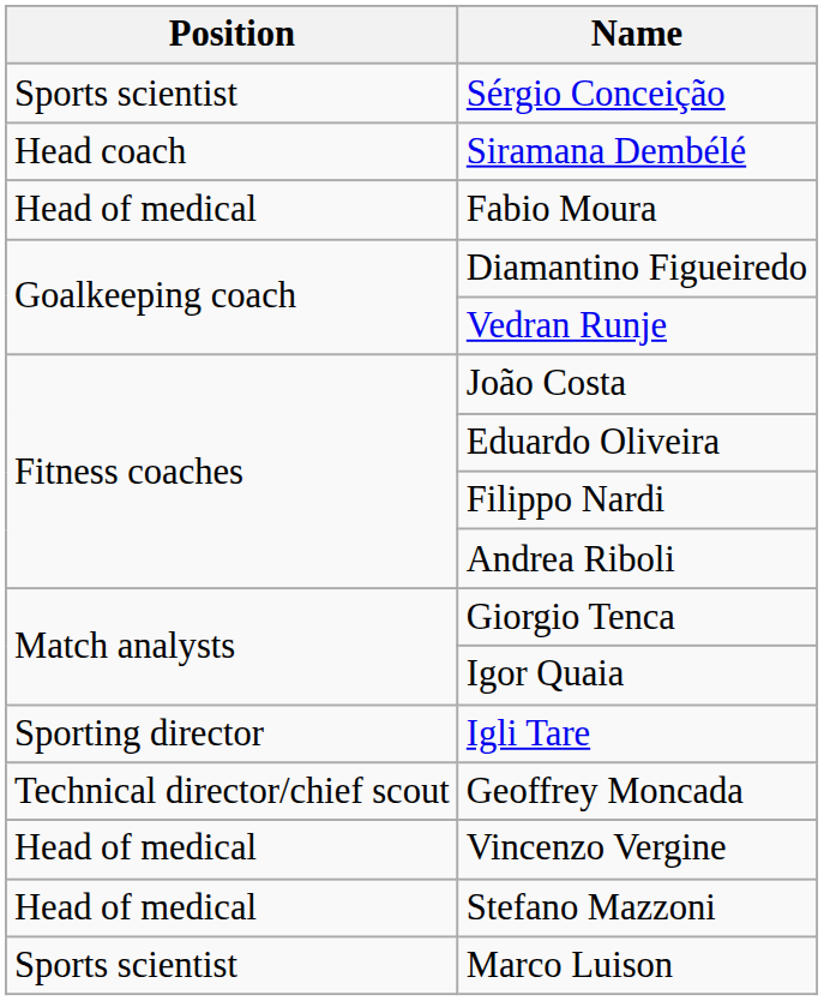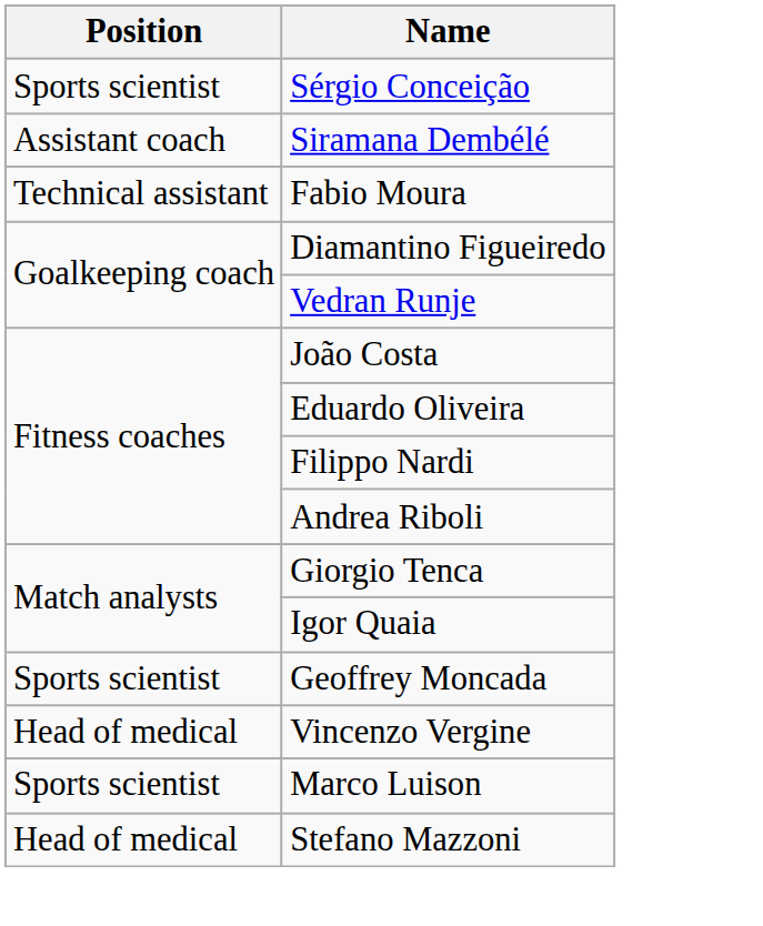Siramana Dembélé | Position: Head coach -> Assistant coach
Fabio Moura | Position: Head of medical -> Technical assistant
- row: Sporting director | Igli Tare
Geoffrey Moncada | Position: Technical director/chief scout -> Sports scientist
rows swapped: Stefano Mazzoni <-> Marco Luison
